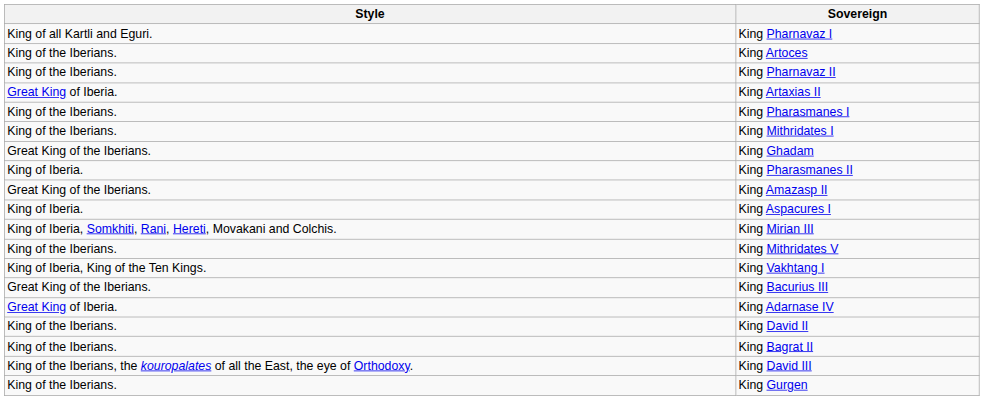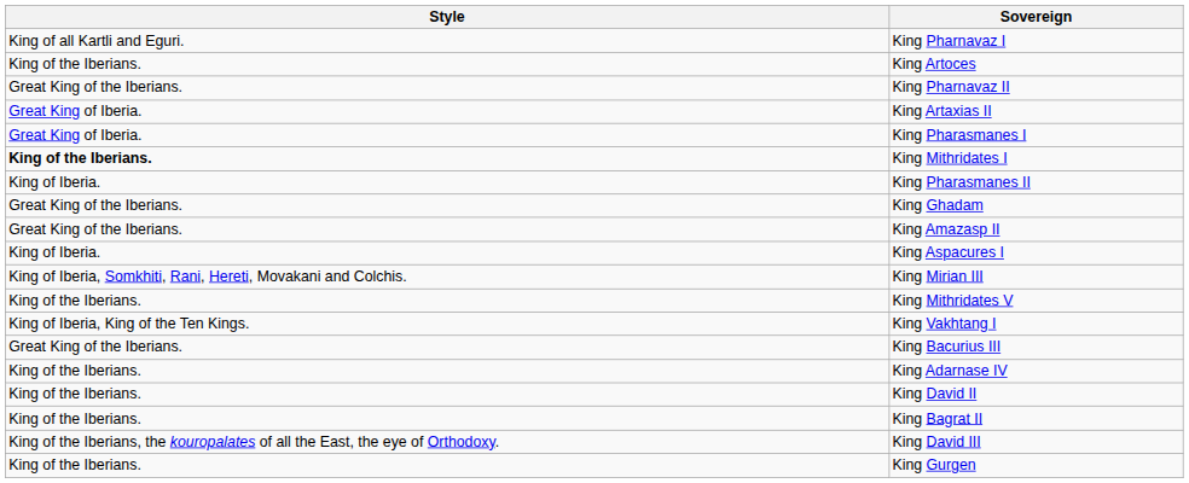King Pharnavaz II | Style: King of the Iberians. -> Great King of the Iberians.
King Pharasmanes I | Style: King of the Iberians. -> Great King of Iberia.
King Mithridates I | Style: normal -> bold
rows swapped: King Pharasmanes II <-> King Ghadam
King Adarnase IV | Style: Great King of Iberia. -> King of the Iberians.
